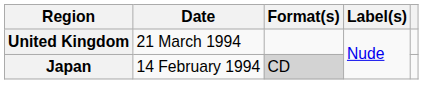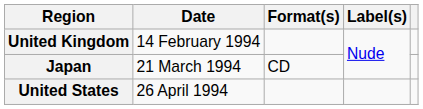United Kingdom | Date: 21 March 1994 -> 14 February 1994
Japan | Date: 14 February 1994 -> 21 March 1994
Japan | Format(s): lightgrey background -> no background
+ row: United States | 26 April 1994
